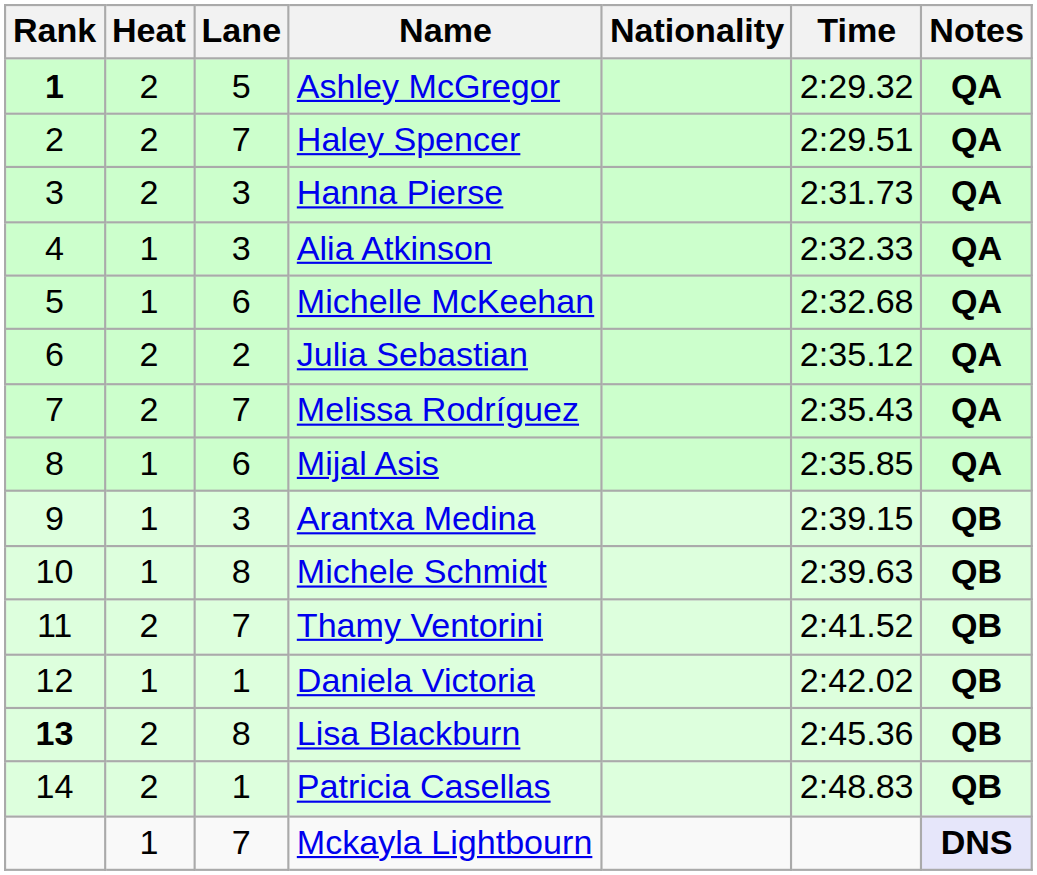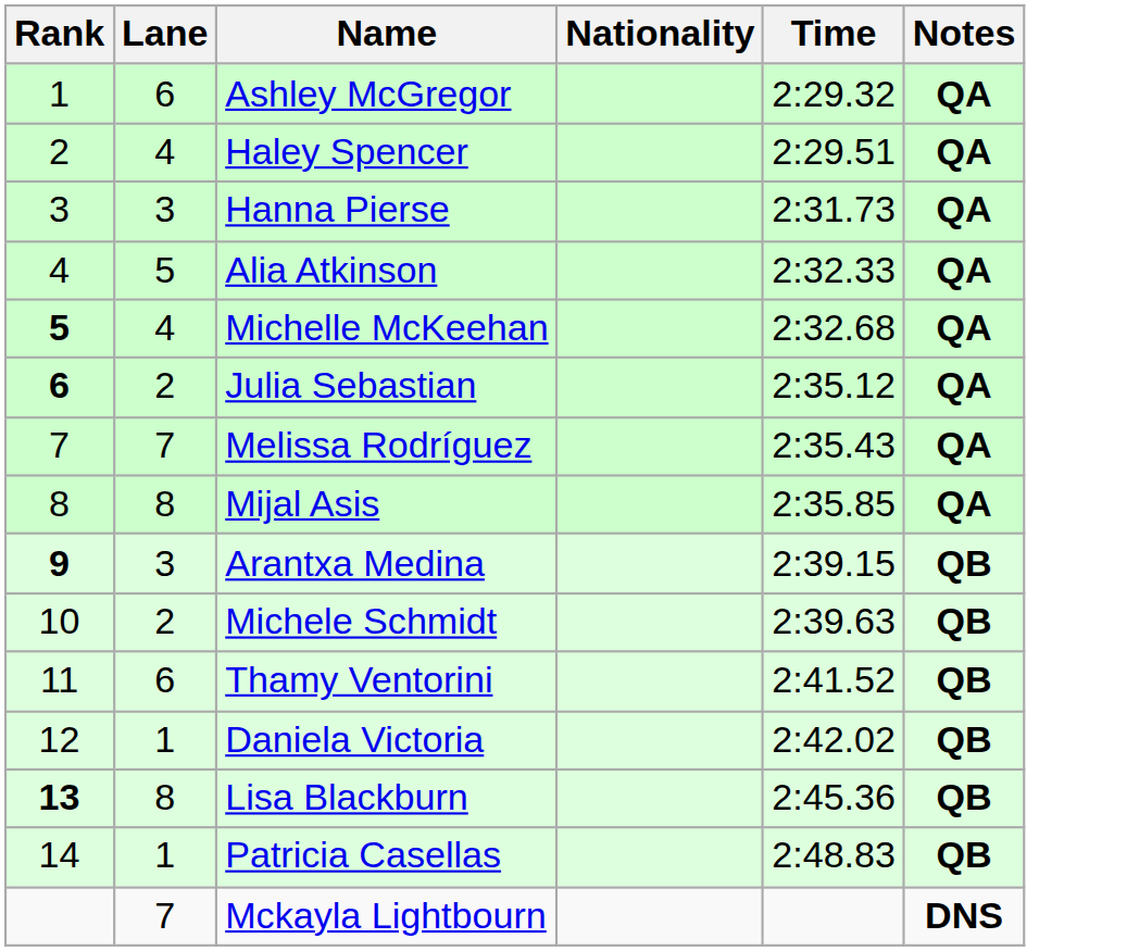- column: Heat | 2 | 2 | 2 | 1 | 1 | 2 | 2 | 1 | 1 | 1 | 2 | 1 | 2 | 2 | 1
Ashley McGregor | Rank: bold -> normal
Ashley McGregor | Lane: 5 -> 6
Haley Spencer | Lane: 7 -> 4
Alia Atkinson | Lane: 3 -> 5
Michelle McKeehan | Rank: normal -> bold
Michelle McKeehan | Lane: 6 -> 4
Julia Sebastian | Rank: normal -> bold
Mijal Asis | Lane: 6 -> 8
Arantxa Medina | Rank: normal -> bold
Michele Schmidt | Lane: 8 -> 2
Thamy Ventorini | Lane: 7 -> 6
Mckayla Lightbourn | Notes: lavender background -> no background
